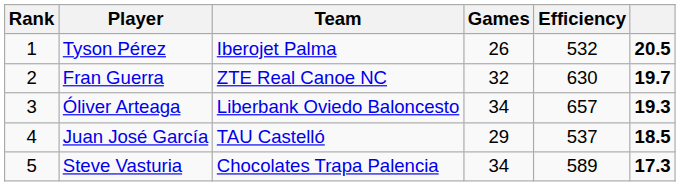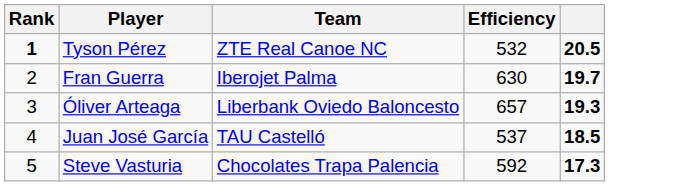- column: Games | 26 | 32 | 34 | 29 | 34
Tyson Pérez | Rank: normal -> bold
Tyson Pérez | Team: Iberojet Palma -> ZTE Real Canoe NC
Fran Guerra | Team: ZTE Real Canoe NC -> Iberojet Palma
Steve Vasturia | Efficiency: 589 -> 592
